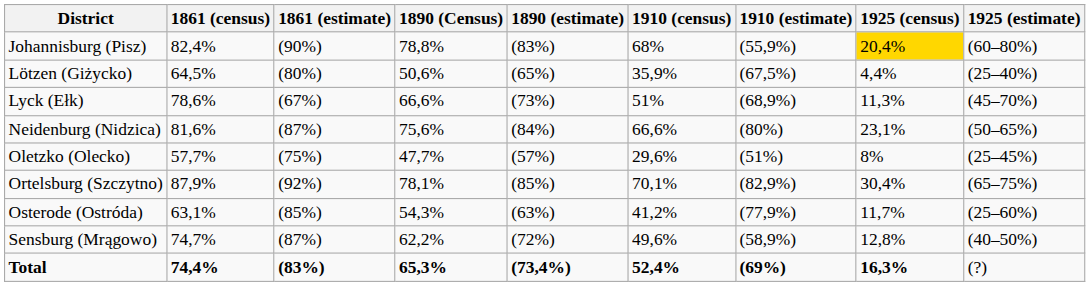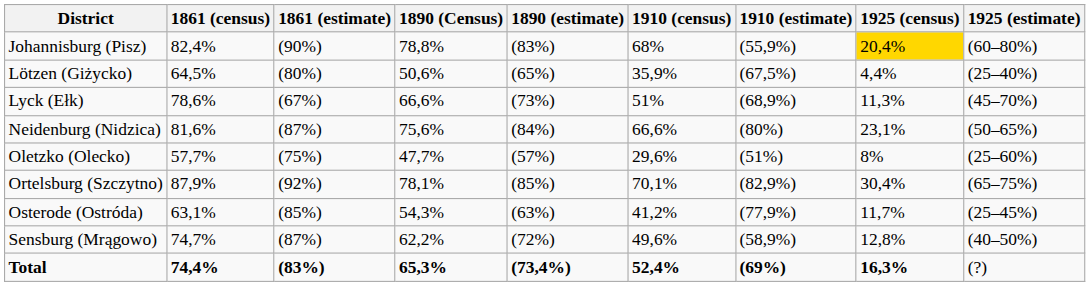Oletzko (Olecko) | 1925 (estimate): (25–45%) -> (25–60%)
Osterode (Ostróda) | 1925 (estimate): (25–60%) -> (25–45%)
